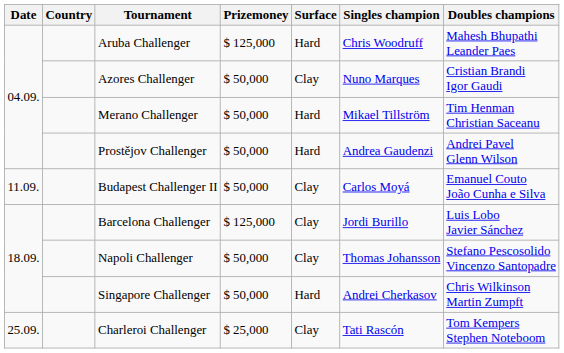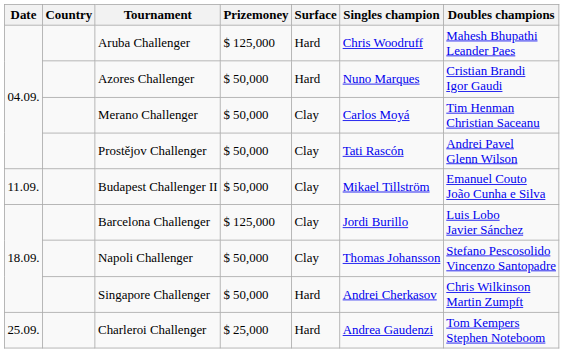Azores Challenger | Surface: Clay -> Hard
Merano Challenger | Surface: Hard -> Clay
Merano Challenger | Singles champion: Mikael Tillström -> Carlos Moyá
Prostějov Challenger | Surface: Hard -> Clay
Prostějov Challenger | Singles champion: Andrea Gaudenzi -> Tati Rascón
Budapest Challenger II | Singles champion: Carlos Moyá -> Mikael Tillström
Charleroi Challenger | Surface: Clay -> Hard
Charleroi Challenger | Singles champion: Tati Rascón -> Andrea Gaudenzi
